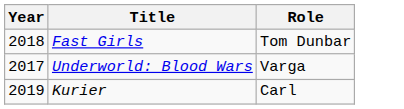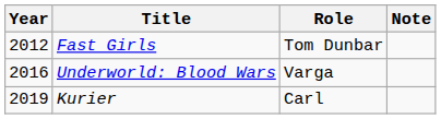+ column: Note
Fast Girls | Year: 2018 -> 2012
Underworld: Blood Wars | Year: 2017 -> 2016
